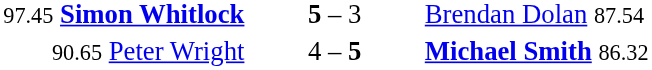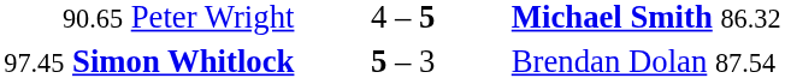rows swapped: 90.65 Peter Wright <-> 97.45 Simon Whitlock
